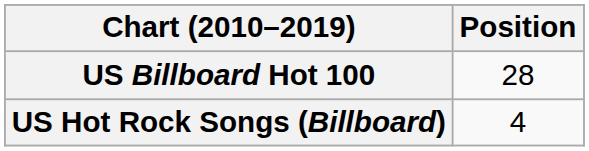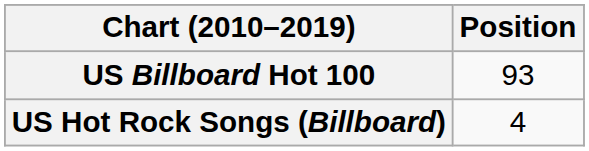US Billboard Hot 100 | Position: 28 -> 93
